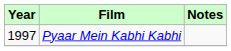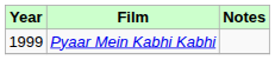Pyaar Mein Kabhi Kabhi | Year: 1997 -> 1999
